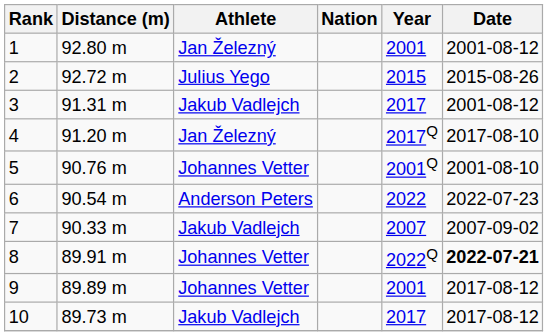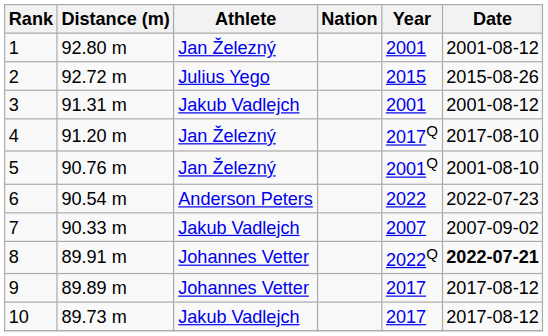3 | Year: 2017 -> 2001
5 | Athlete: Johannes Vetter -> Jan Železný
9 | Year: 2001 -> 2017
